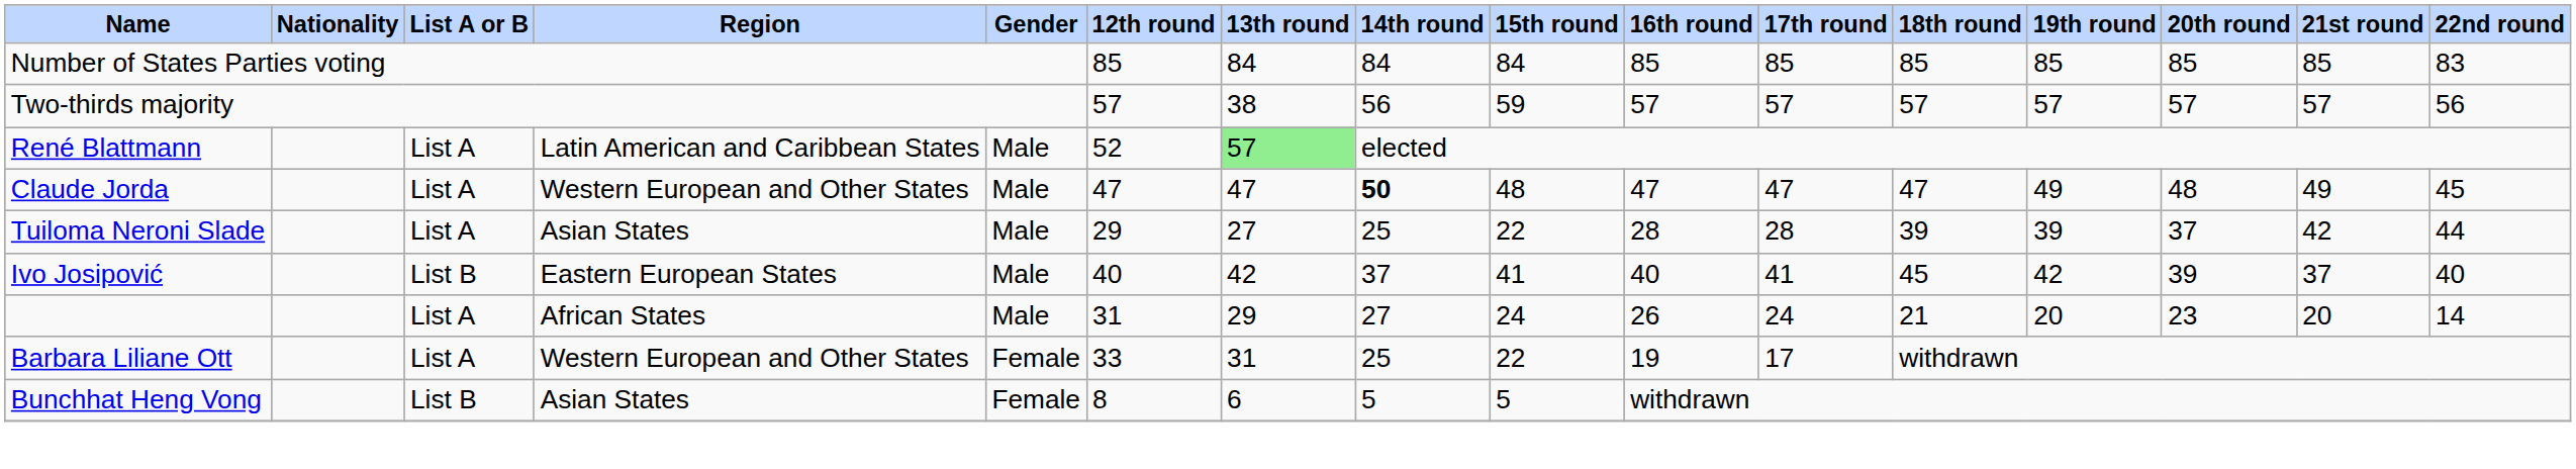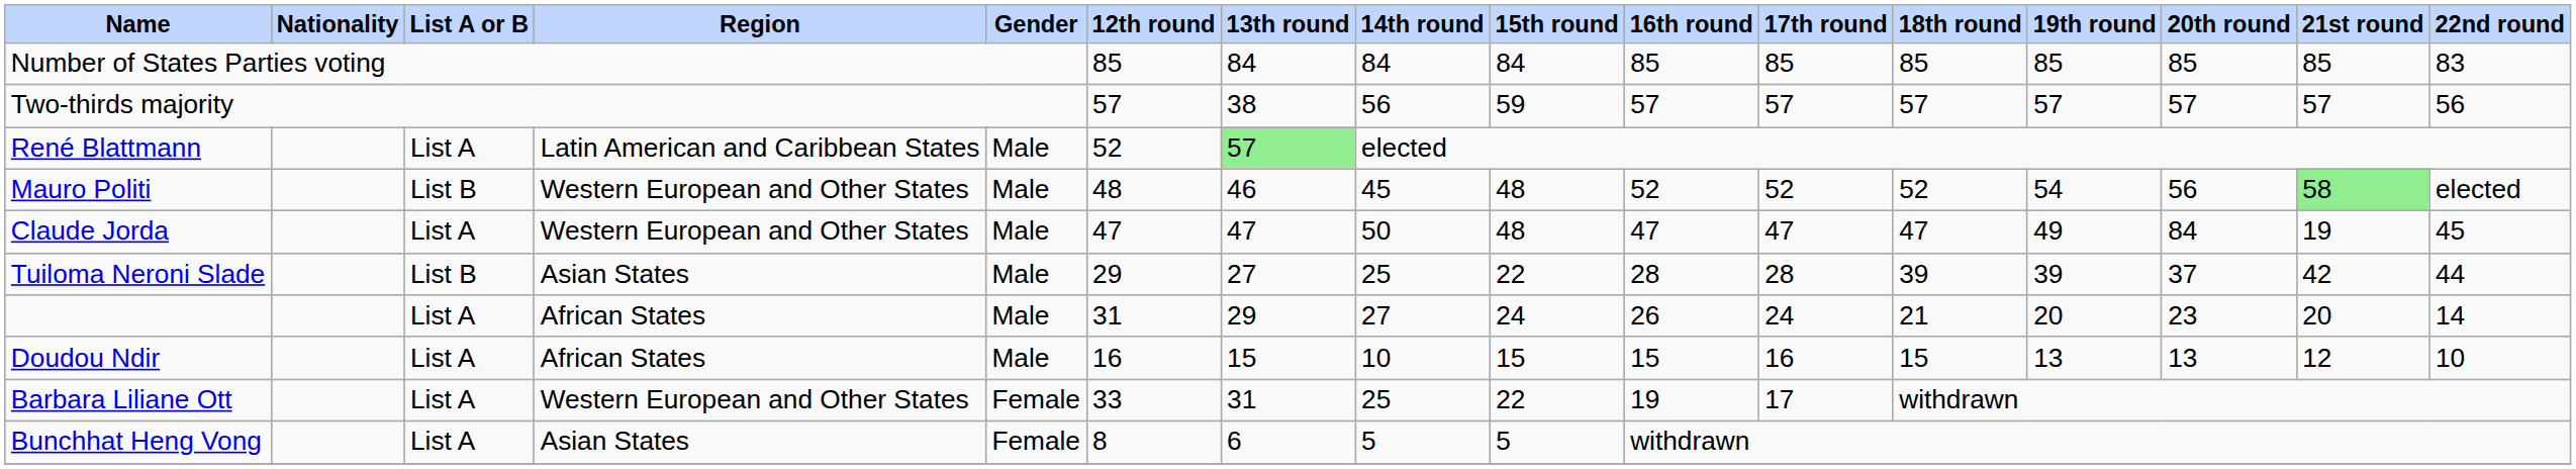+ row: Mauro Politi | List B | Western European and Other States | Male | 48 | 46 | 45 | 48 | 52 | 52 | 52 | 54 | 56 | 58 | elected
Claude Jorda | 14th round: bold -> normal
Claude Jorda | 20th round: 48 -> 84
Claude Jorda | 21st round: 49 -> 19
Tuiloma Neroni Slade | List A or B: List A -> List B
- row: Ivo Josipović | List B | Eastern European States | Male | 40 | 42 | 37 | 41 | 40 | 41 | 45 | 42 | 39 | 37 | 40
+ row: Doudou Ndir | List A | African States | Male | 16 | 15 | 10 | 15 | 15 | 16 | 15 | 13 | 13 | 12 | 10
Bunchhat Heng Vong | List A or B: List B -> List A
